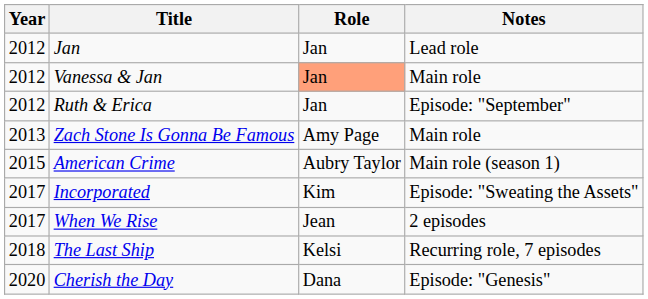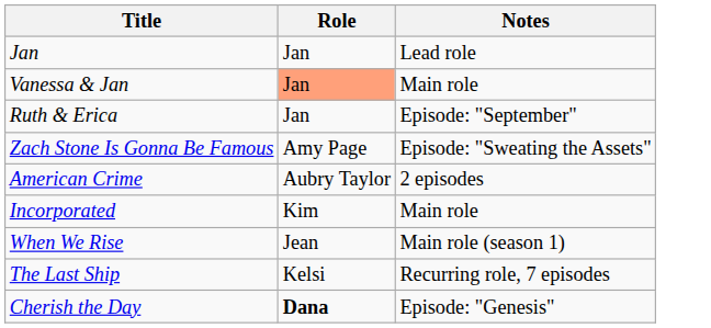- column: Year | 2012 | 2012 | 2012 | 2013 | 2015 | 2017 | 2017 | 2018 | 2020
Zach Stone Is Gonna Be Famous | Notes: Main role -> Episode: "Sweating the Assets"
American Crime | Notes: Main role (season 1) -> 2 episodes
Incorporated | Notes: Episode: "Sweating the Assets" -> Main role
When We Rise | Notes: 2 episodes -> Main role (season 1)
Cherish the Day | Role: normal -> bold
